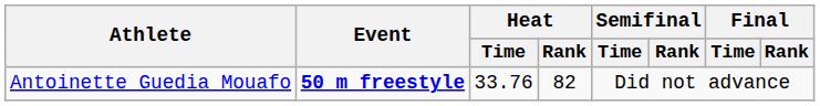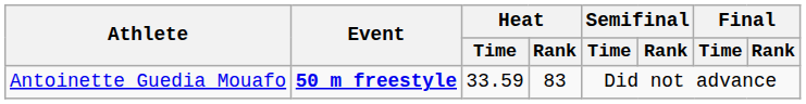Antoinette Guedia Mouafo | Heat / Time: 33.76 -> 33.59
Antoinette Guedia Mouafo | Heat / Rank: 82 -> 83
